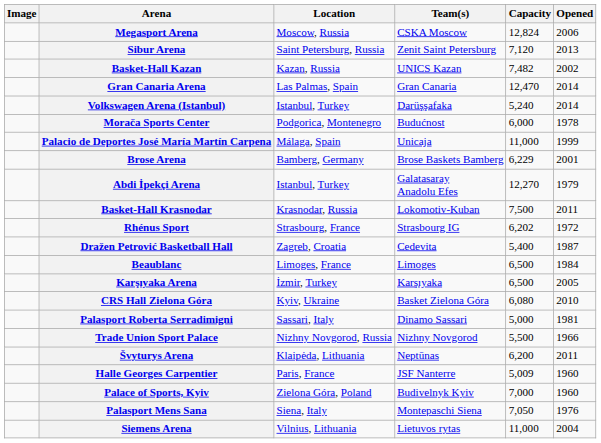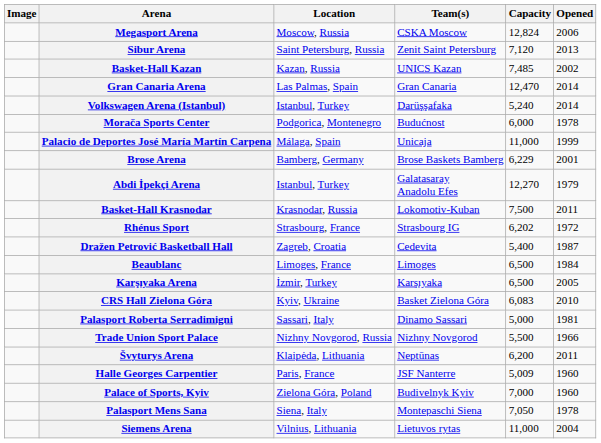Basket-Hall Kazan | Capacity: 7,482 -> 7,485
CRS Hall Zielona Góra | Capacity: 6,080 -> 6,083
Palasport Mens Sana | Opened: 1976 -> 1978
